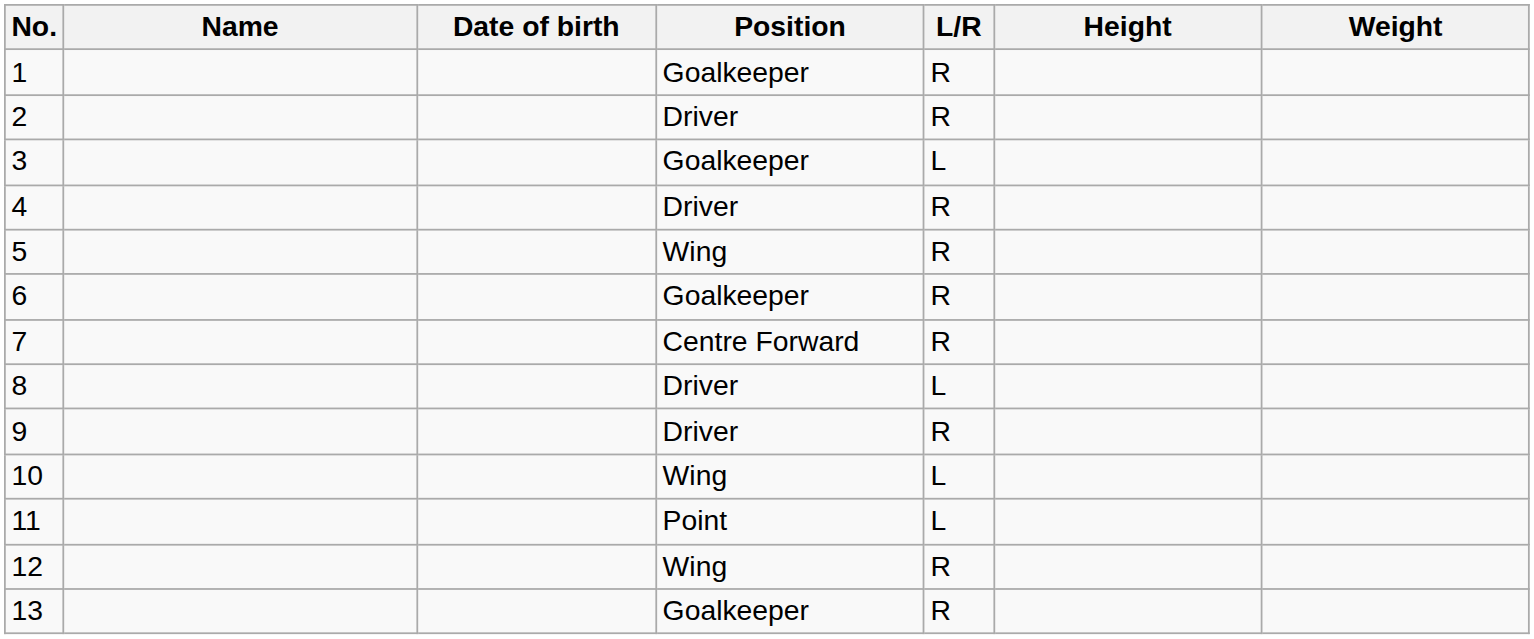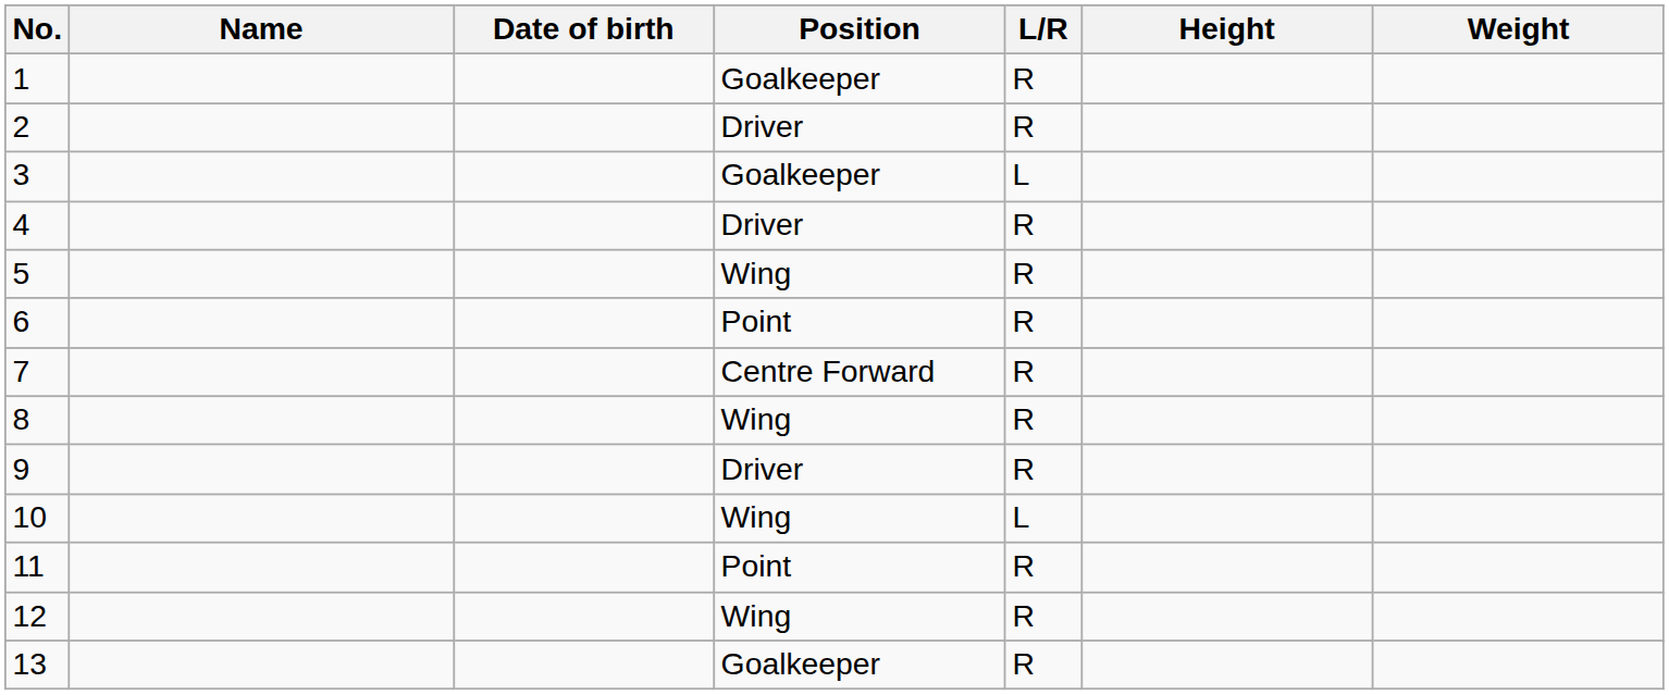6 | Position: Goalkeeper -> Point
8 | Position: Driver -> Wing
8 | L/R: L -> R
11 | L/R: L -> R
